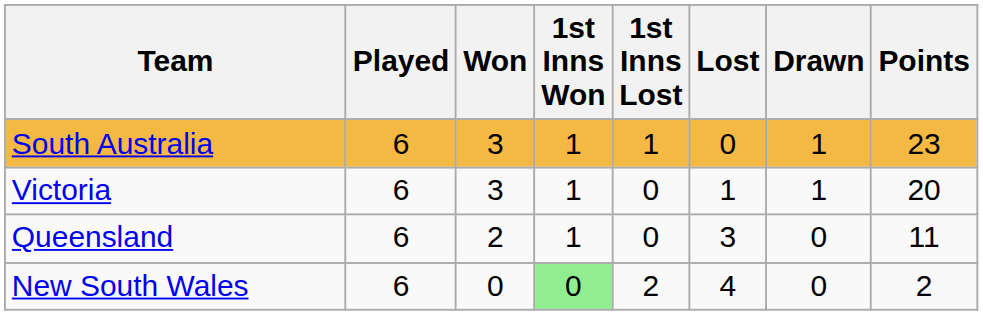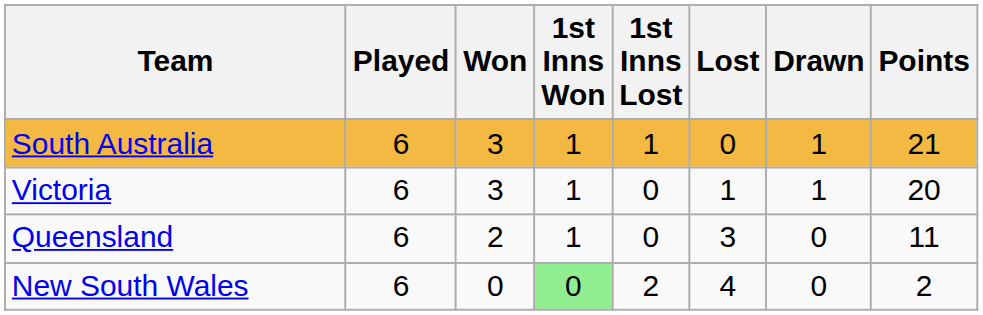South Australia | Points: 23 -> 21
